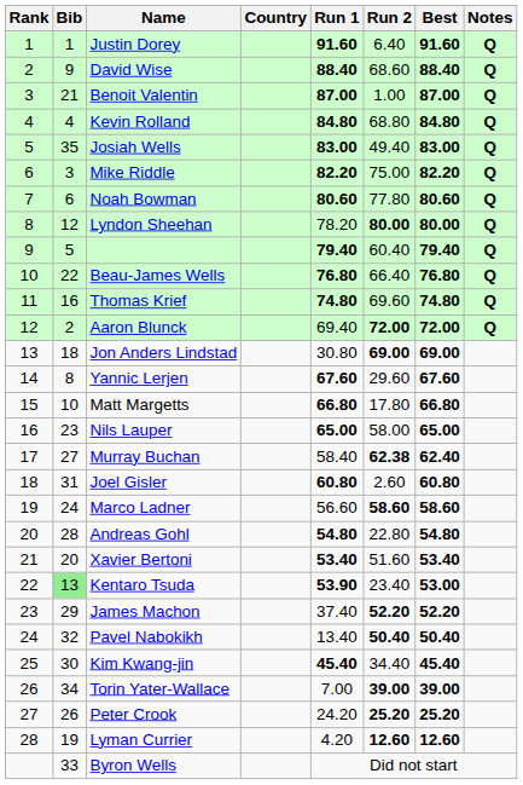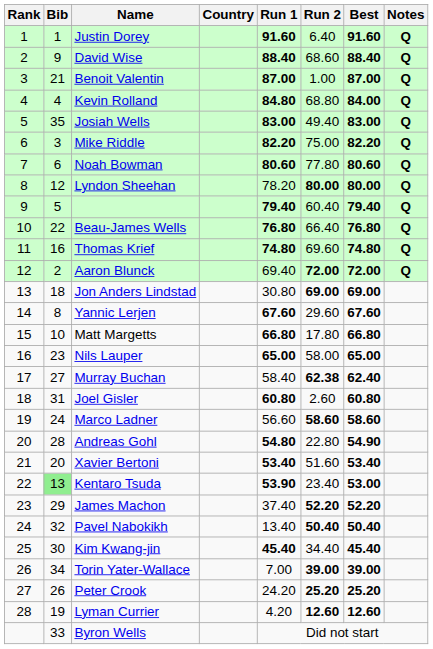Kevin Rolland | Best: 84.80 -> 84.00
Andreas Gohl | Best: 54.80 -> 54.90
